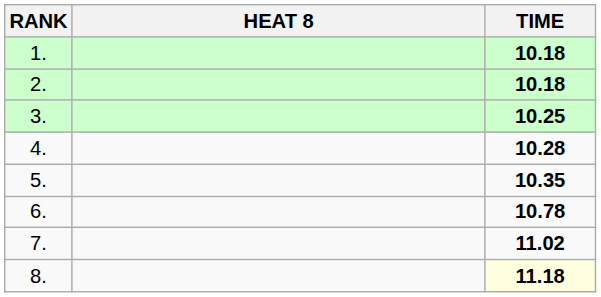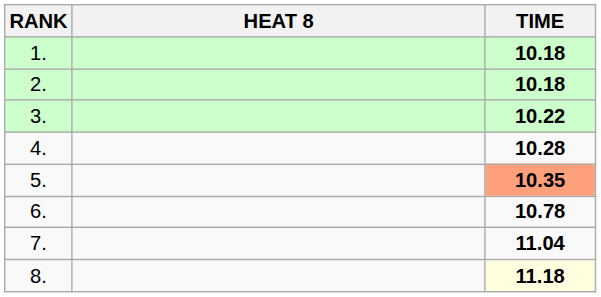3. | TIME: 10.25 -> 10.22
5. | TIME: no background -> lightsalmon background
7. | TIME: 11.02 -> 11.04
